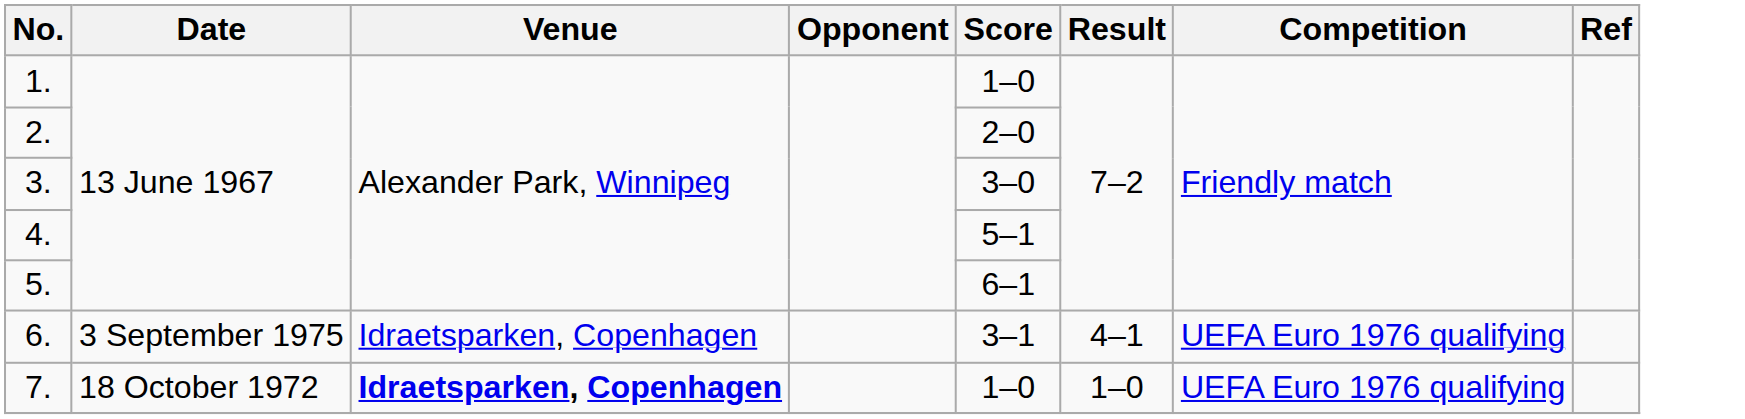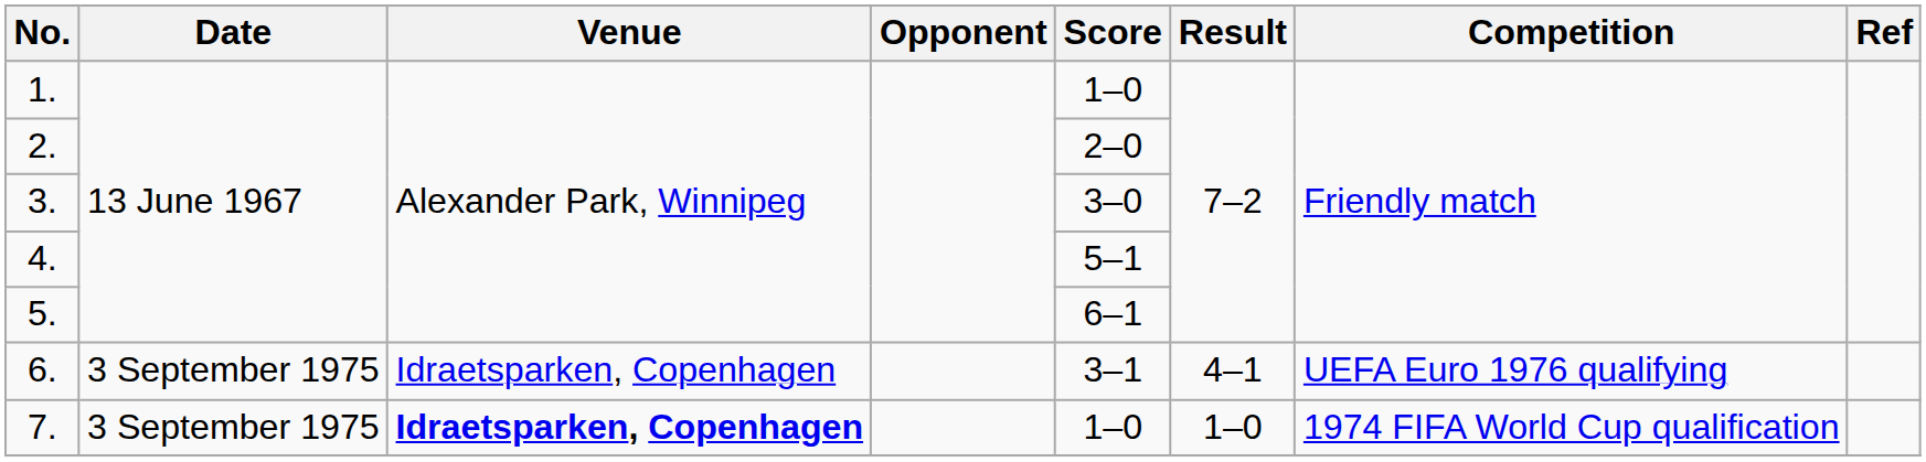7. | Date: 18 October 1972 -> 3 September 1975
7. | Competition: UEFA Euro 1976 qualifying -> 1974 FIFA World Cup qualification
